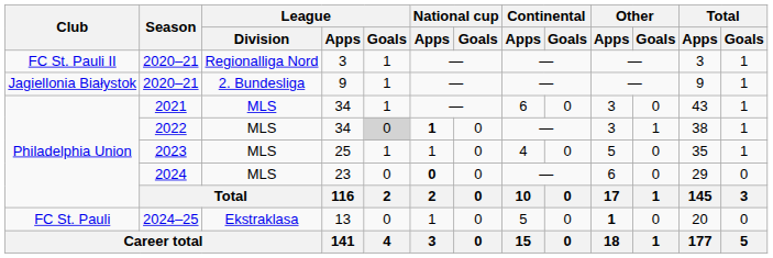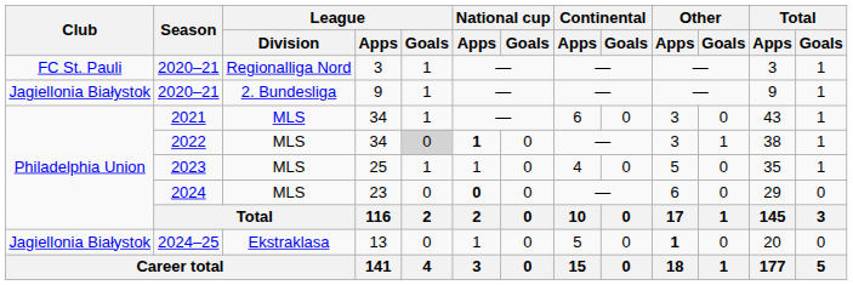2020–21 / 3 | Club: FC St. Pauli II -> FC St. Pauli
2024–25 | Club: FC St. Pauli -> Jagiellonia Białystok
